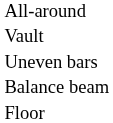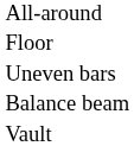rows swapped: Vault <-> Floor
